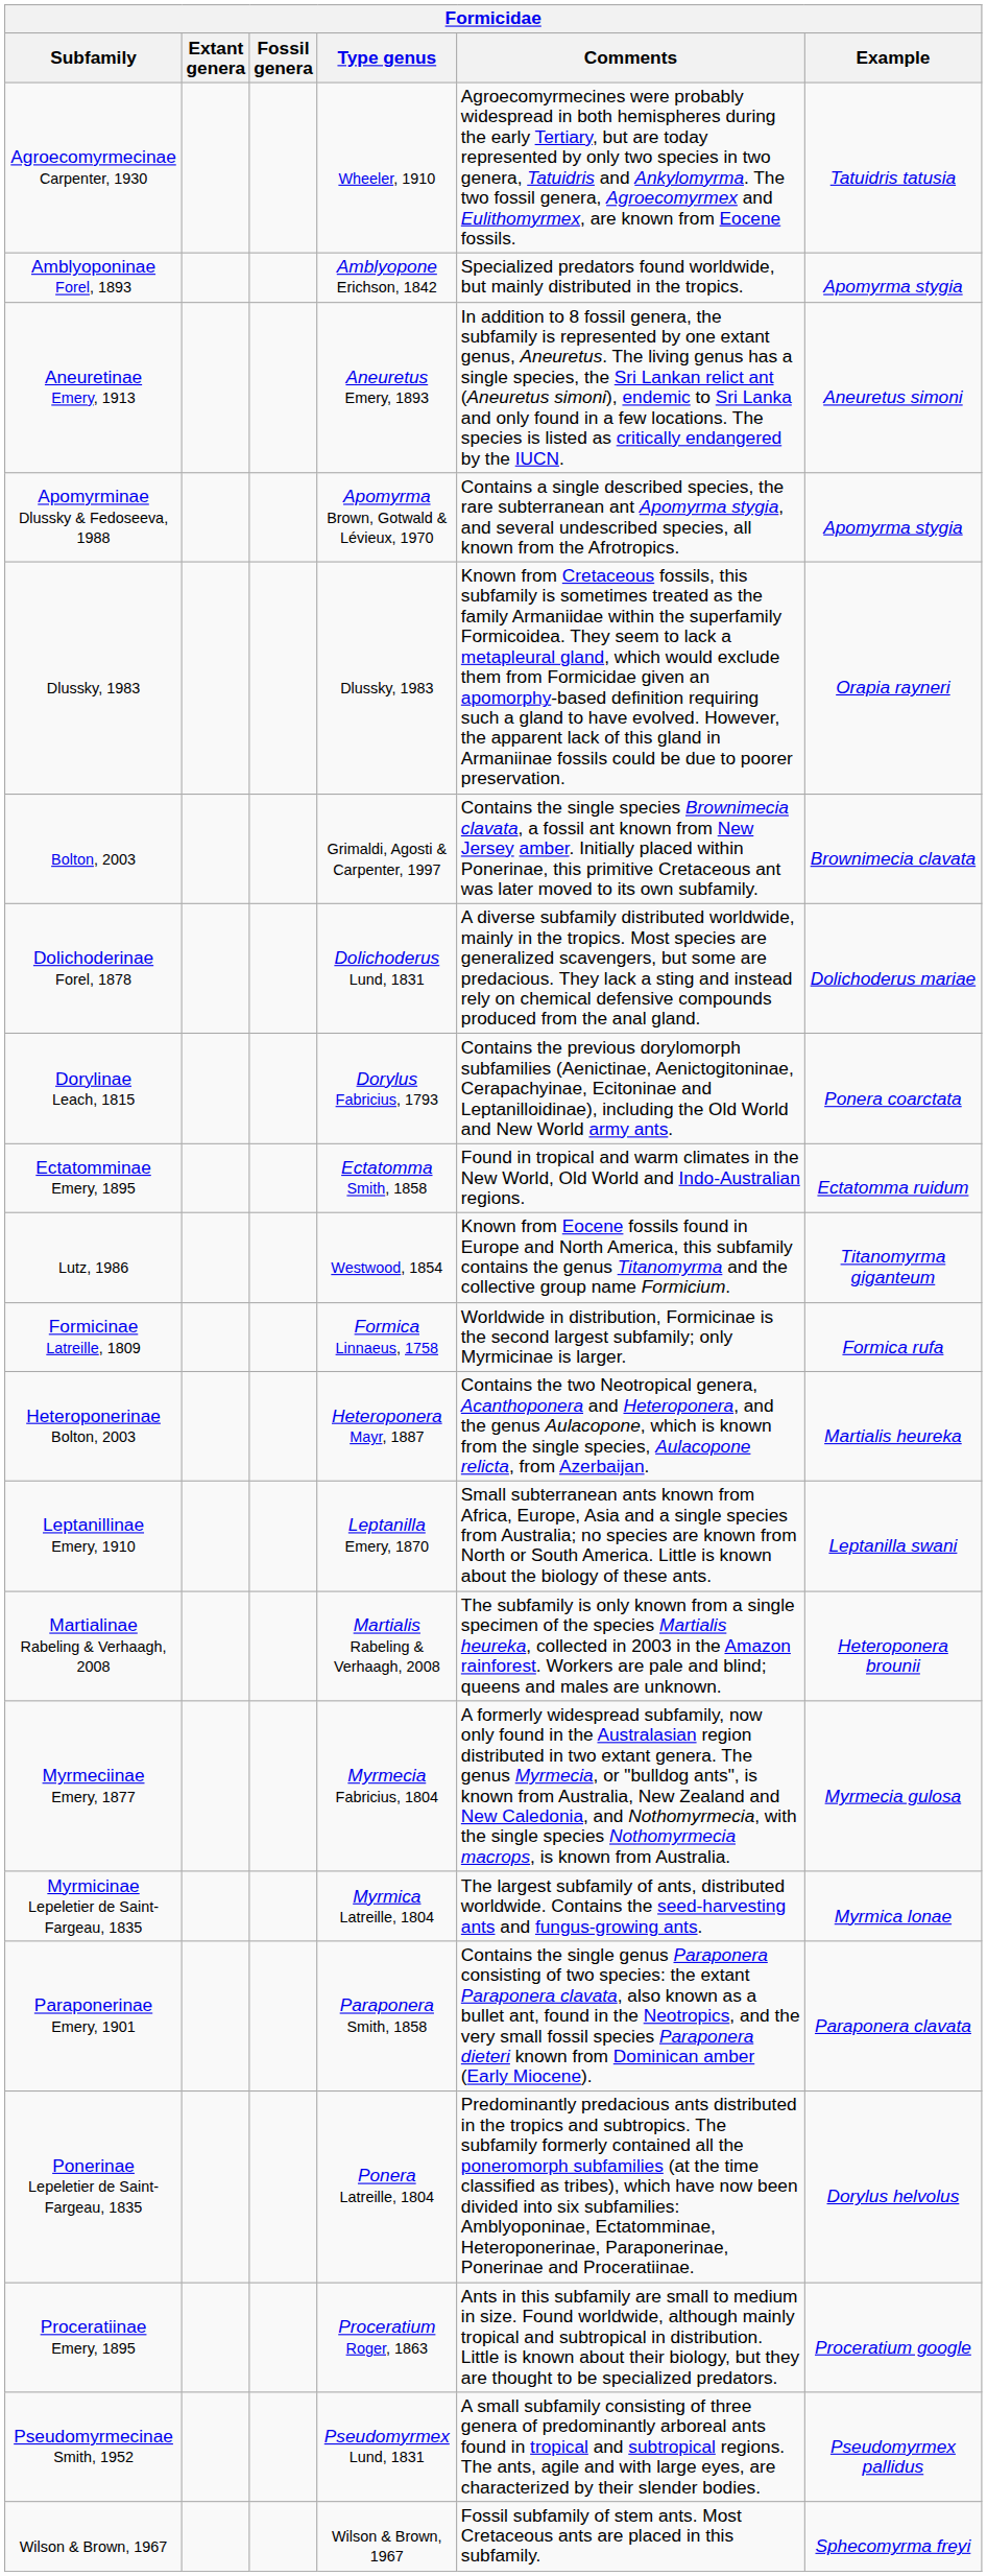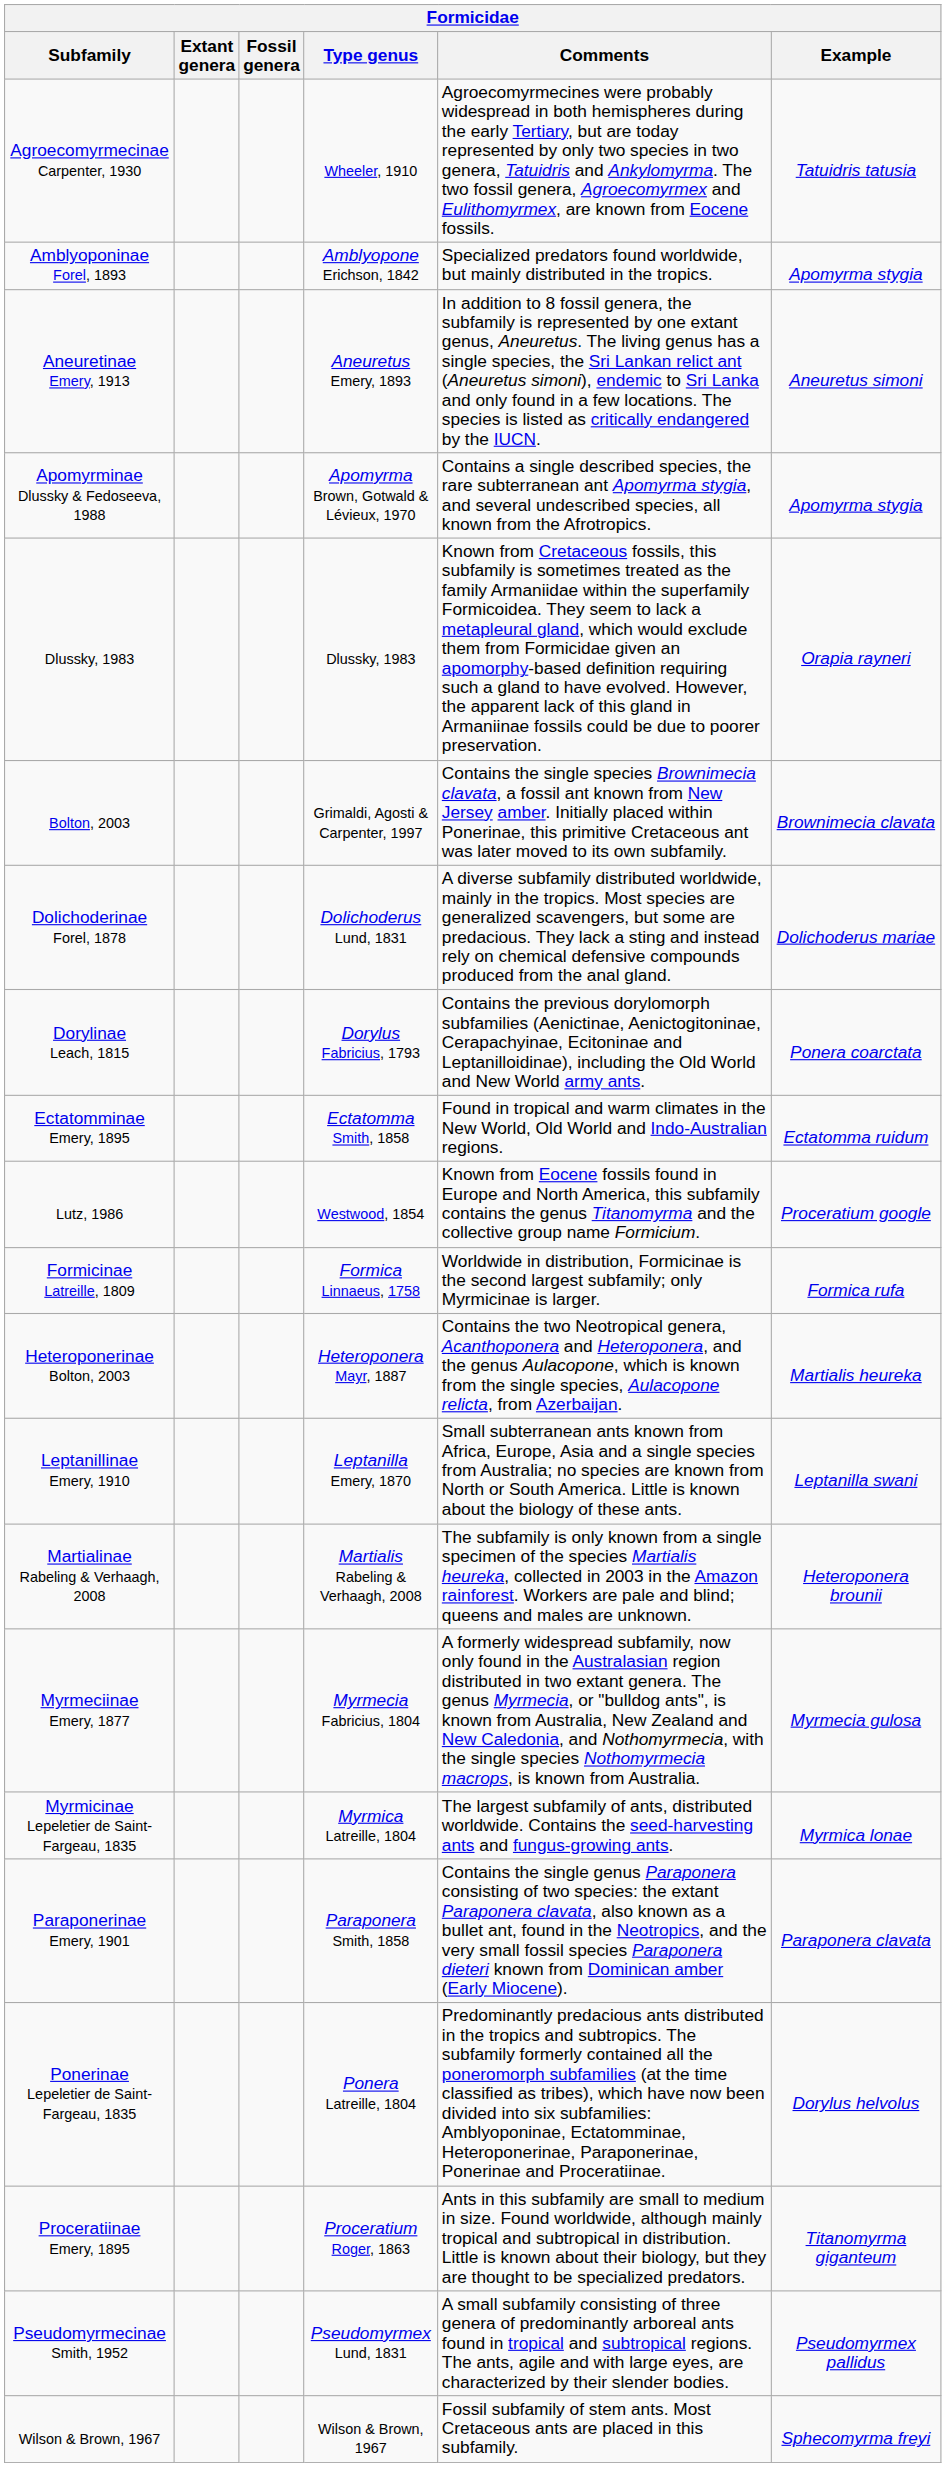Lutz, 1986 | Example: Titanomyrma giganteum -> Proceratium google
Proceratiinae Emery, 1895 | Example: Proceratium google -> Titanomyrma giganteum
